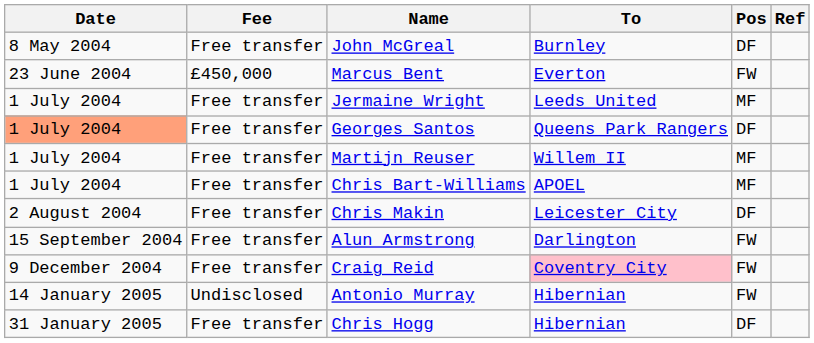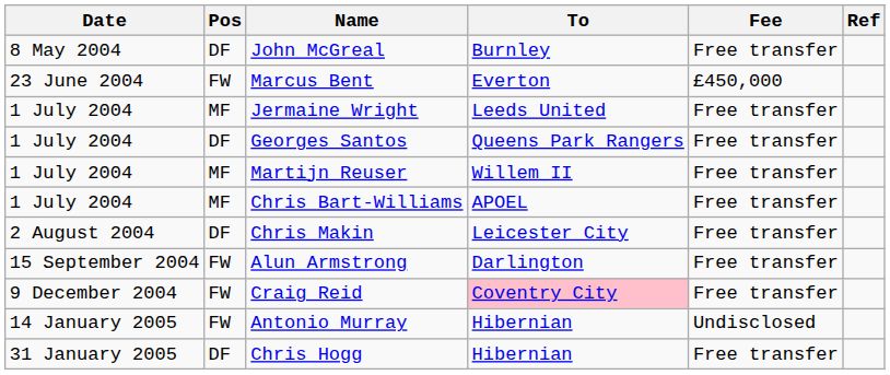columns swapped: Pos <-> Fee
Georges Santos | Date: lightsalmon background -> no background
